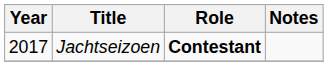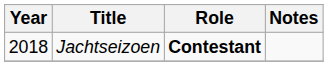Jachtseizoen | Year: 2017 -> 2018
